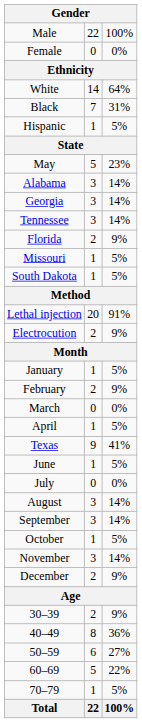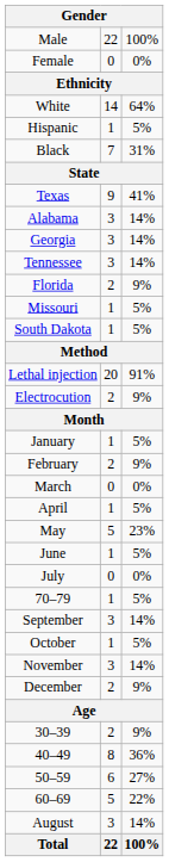rows swapped: Black <-> Hispanic
rows swapped: Texas <-> May
rows swapped: August <-> 70–79
